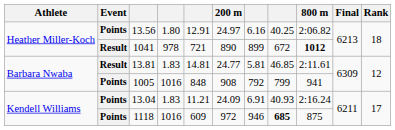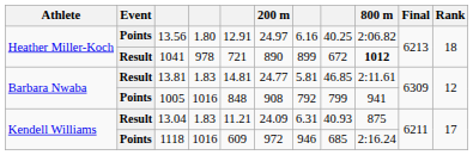13.04 | Event: Points -> Result
13.04 | column 7: 6.91 -> 6.31
13.04 | 800 m: 2:16.24 -> 875
1118 | column 8: bold -> normal
1118 | 800 m: 875 -> 2:16.24
